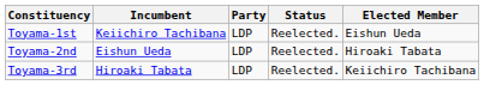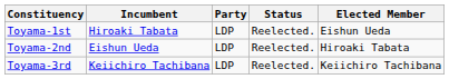Toyama-1st | Incumbent: Keiichiro Tachibana -> Hiroaki Tabata
Toyama-3rd | Incumbent: Hiroaki Tabata -> Keiichiro Tachibana
